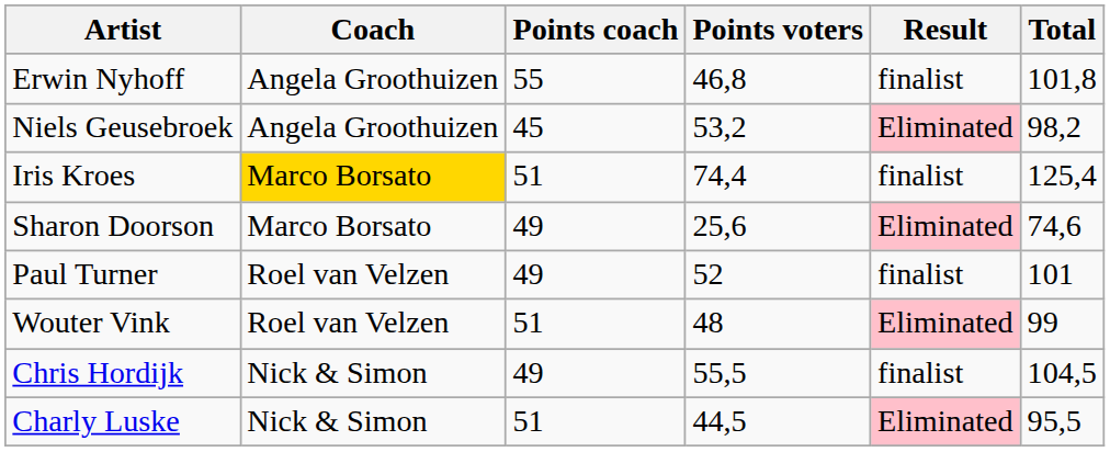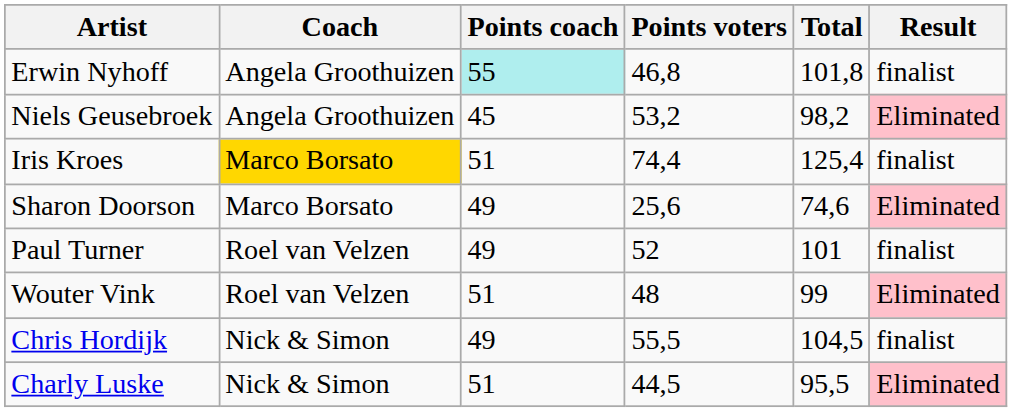columns swapped: Total <-> Result
Erwin Nyhoff | Points coach: no background -> paleturquoise background
